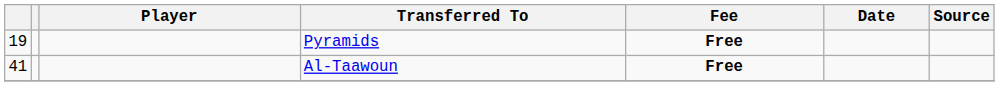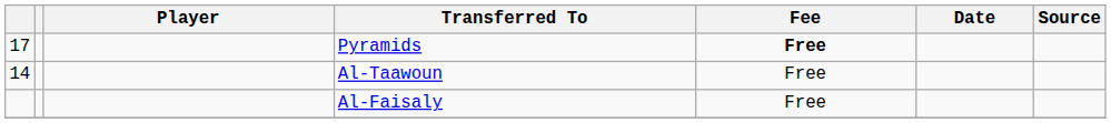Pyramids | column 1: 19 -> 17
Al-Taawoun | column 1: 41 -> 14
Al-Taawoun | Fee: bold -> normal
+ row: Al-Faisaly | Free
